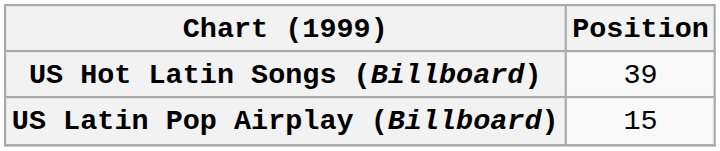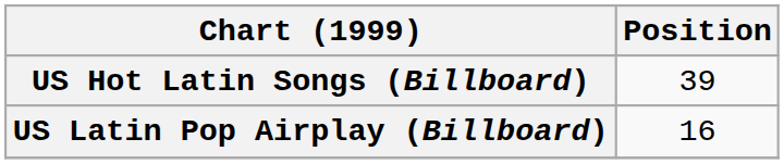US Latin Pop Airplay (Billboard) | Position: 15 -> 16
